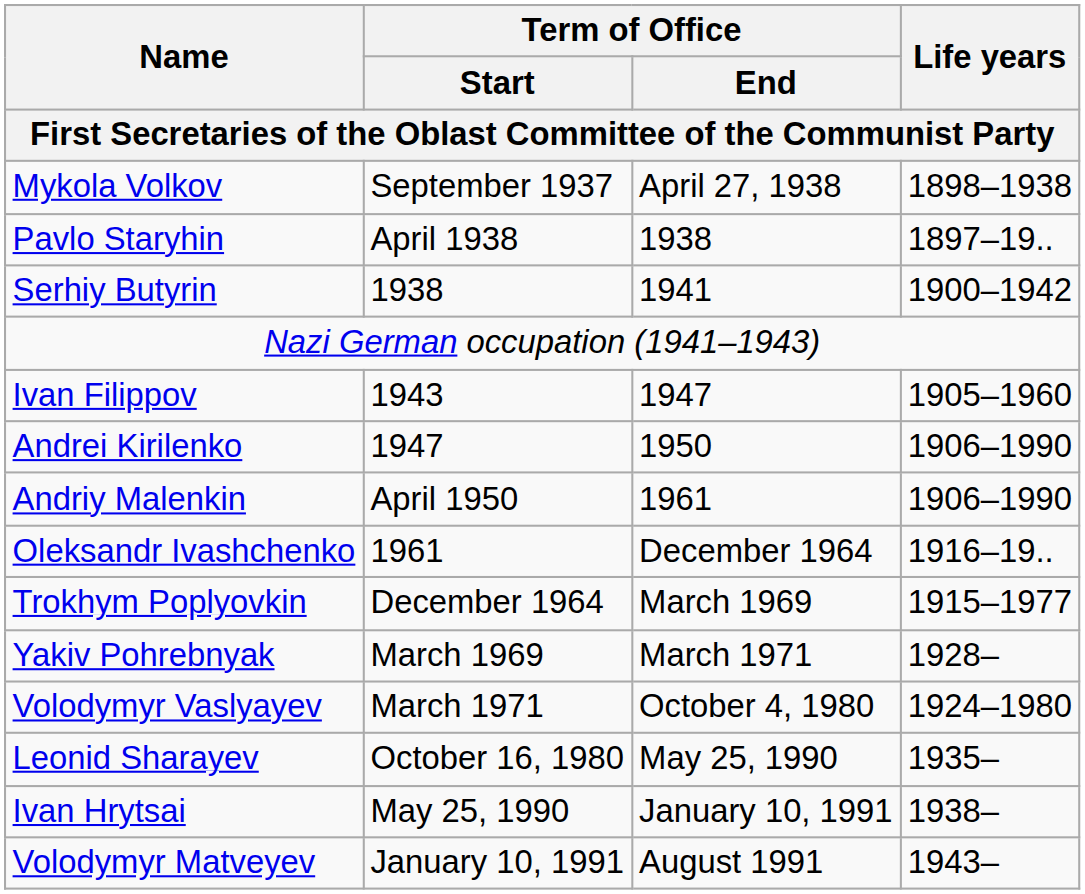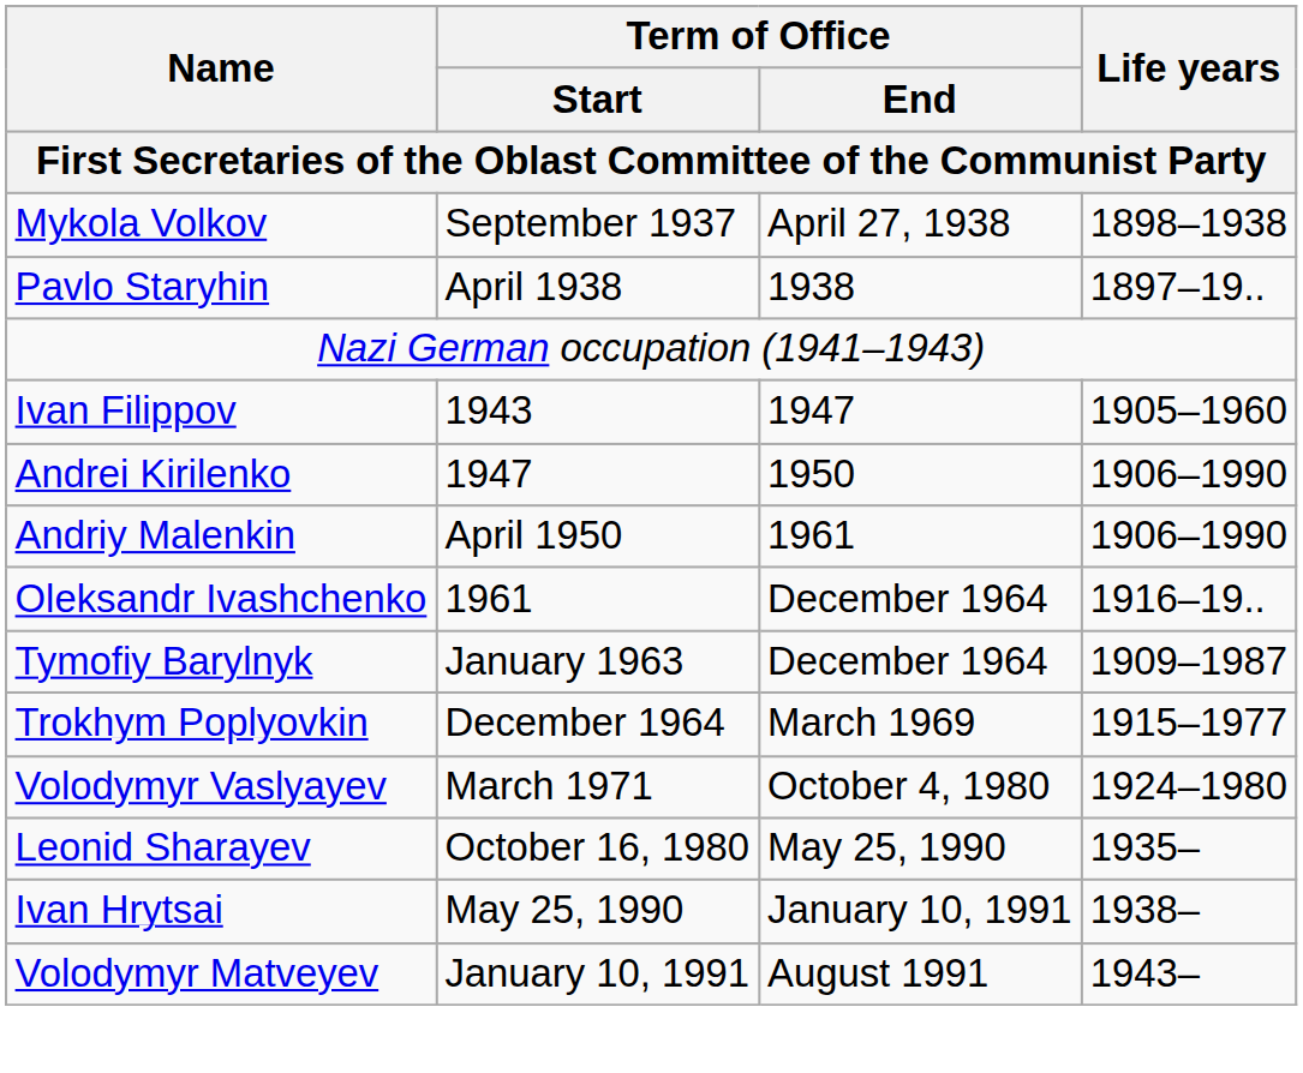- row: Serhiy Butyrin | 1938 | 1941 | 1900–1942
+ row: Tymofiy Barylnyk | January 1963 | December 1964 | 1909–1987
- row: Yakiv Pohrebnyak | March 1969 | March 1971 | 1928–
